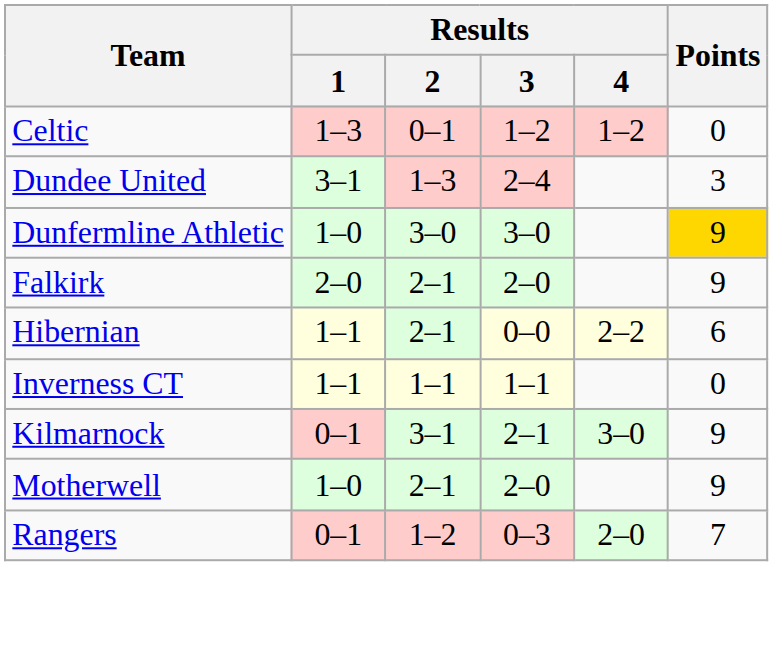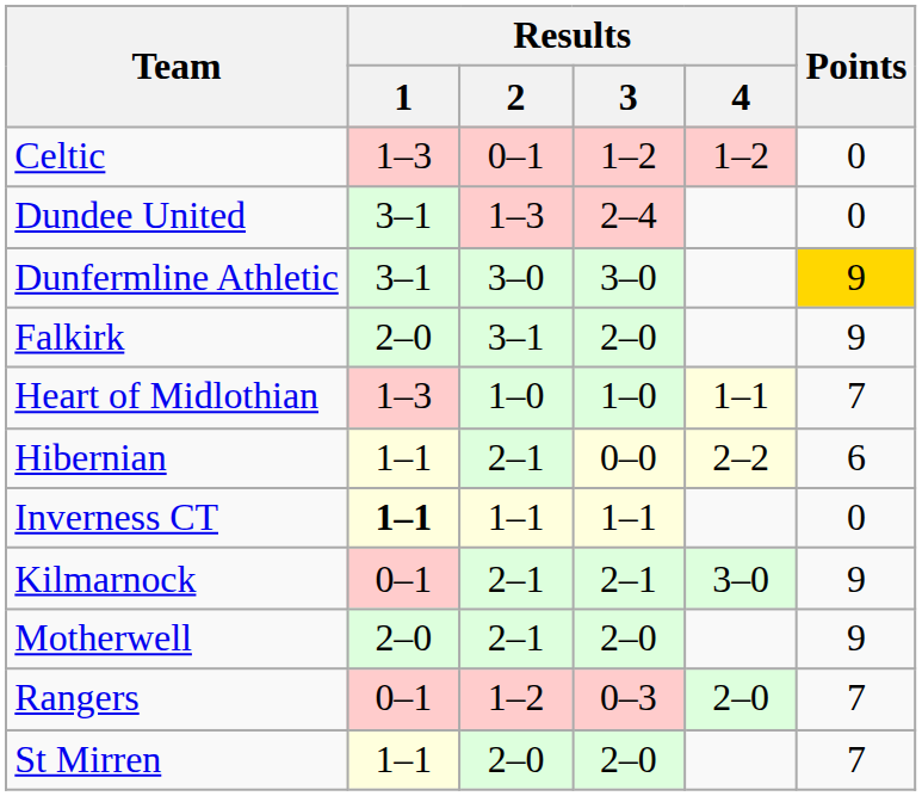Dundee United | Points: 3 -> 0
Dunfermline Athletic | Results / 1: 1–0 -> 3–1
Falkirk | Results / 2: 2–1 -> 3–1
+ row: Heart of Midlothian | 1–3 | 1–0 | 1–0 | 1–1 | 7
Inverness CT | Results / 1: normal -> bold
Kilmarnock | Results / 2: 3–1 -> 2–1
Motherwell | Results / 1: 1–0 -> 2–0
+ row: St Mirren | 1–1 | 2–0 | 2–0 | 7
